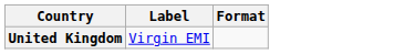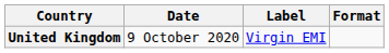+ column: Date | 9 October 2020
